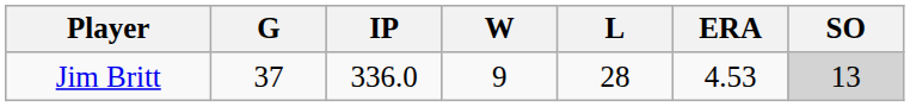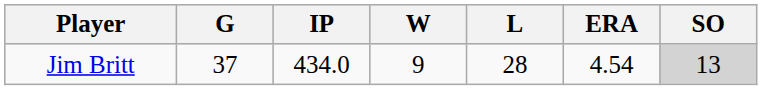Jim Britt | IP: 336.0 -> 434.0
Jim Britt | ERA: 4.53 -> 4.54
